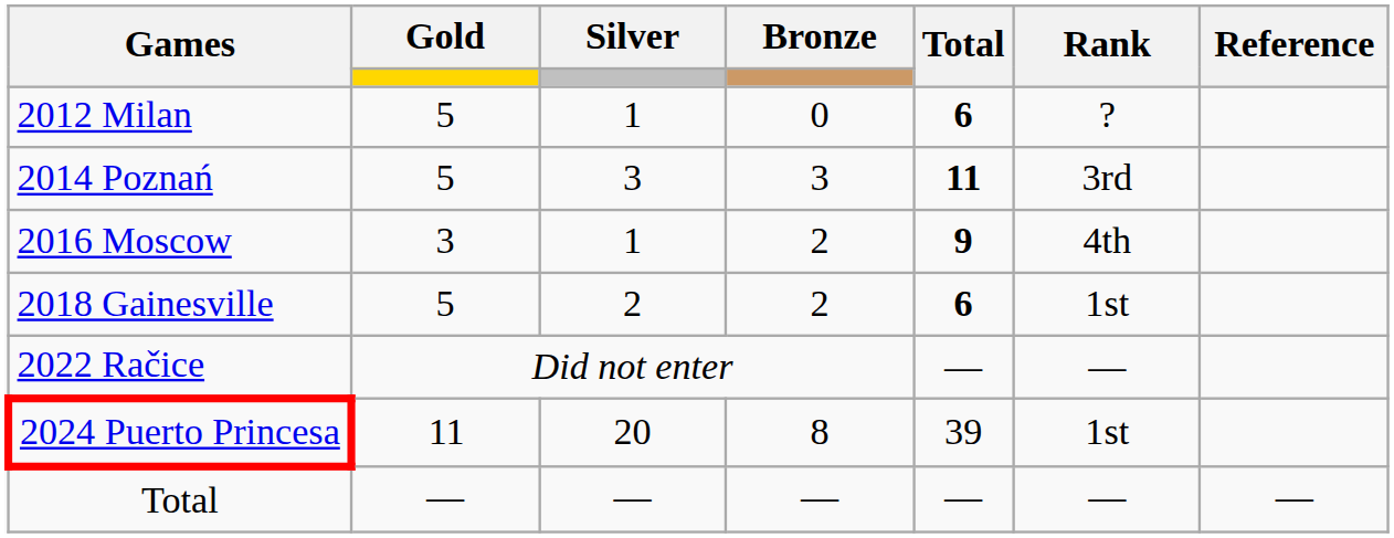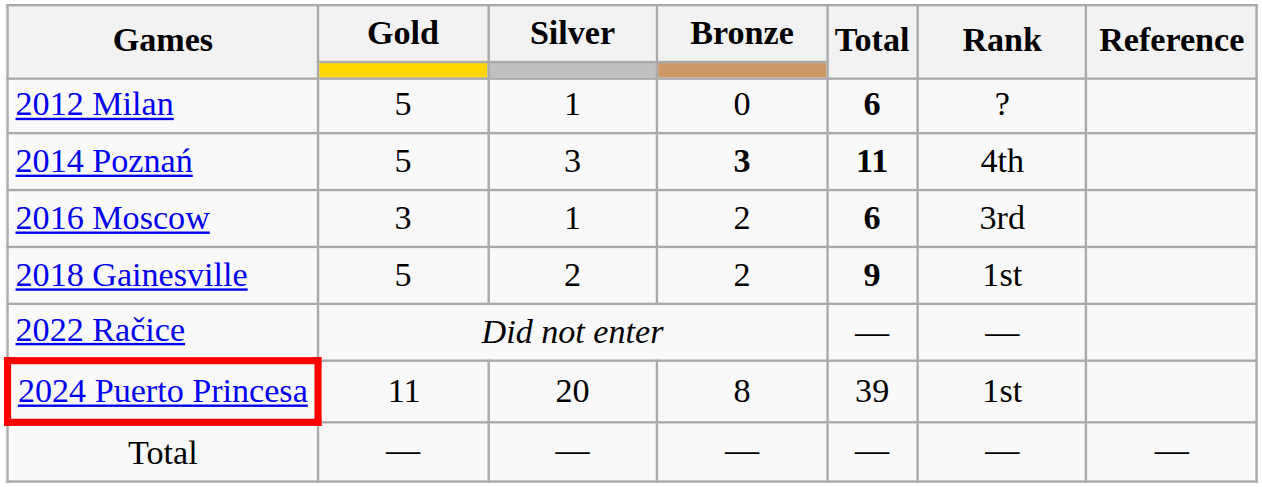2014 Poznań | Bronze: normal -> bold
2014 Poznań | Rank: 3rd -> 4th
2016 Moscow | Total: 9 -> 6
2016 Moscow | Rank: 4th -> 3rd
2018 Gainesville | Total: 6 -> 9
